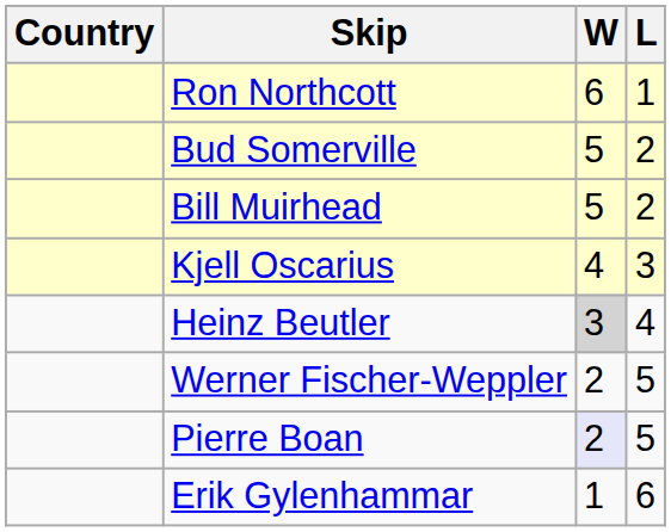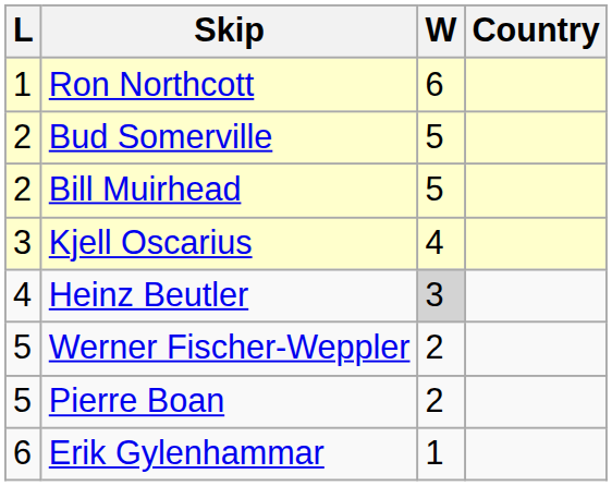columns swapped: Country <-> L
Pierre Boan | W: lavender background -> no background
